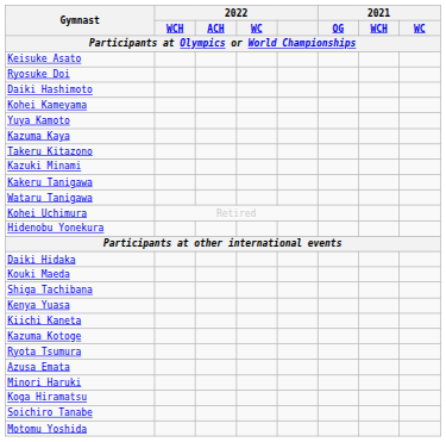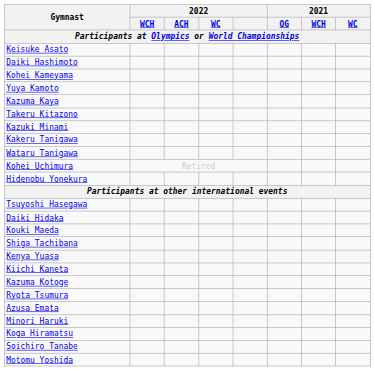- row: Ryosuke Doi
+ row: Tsuyoshi Hasegawa
